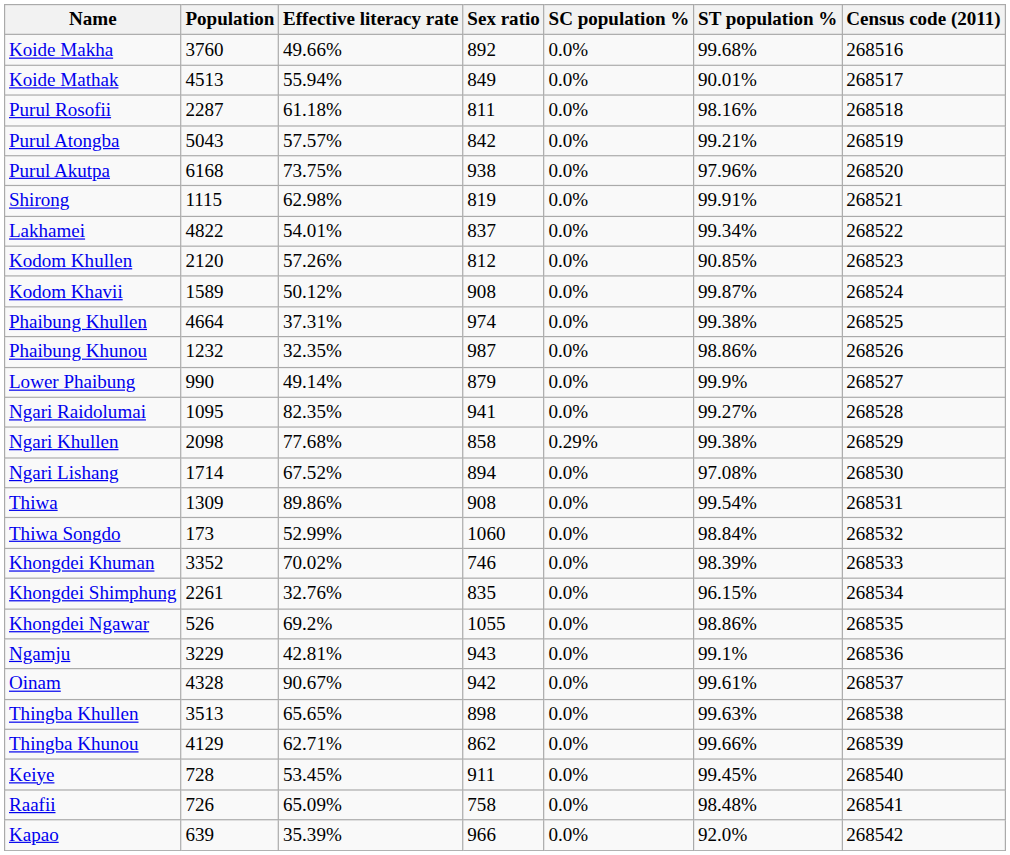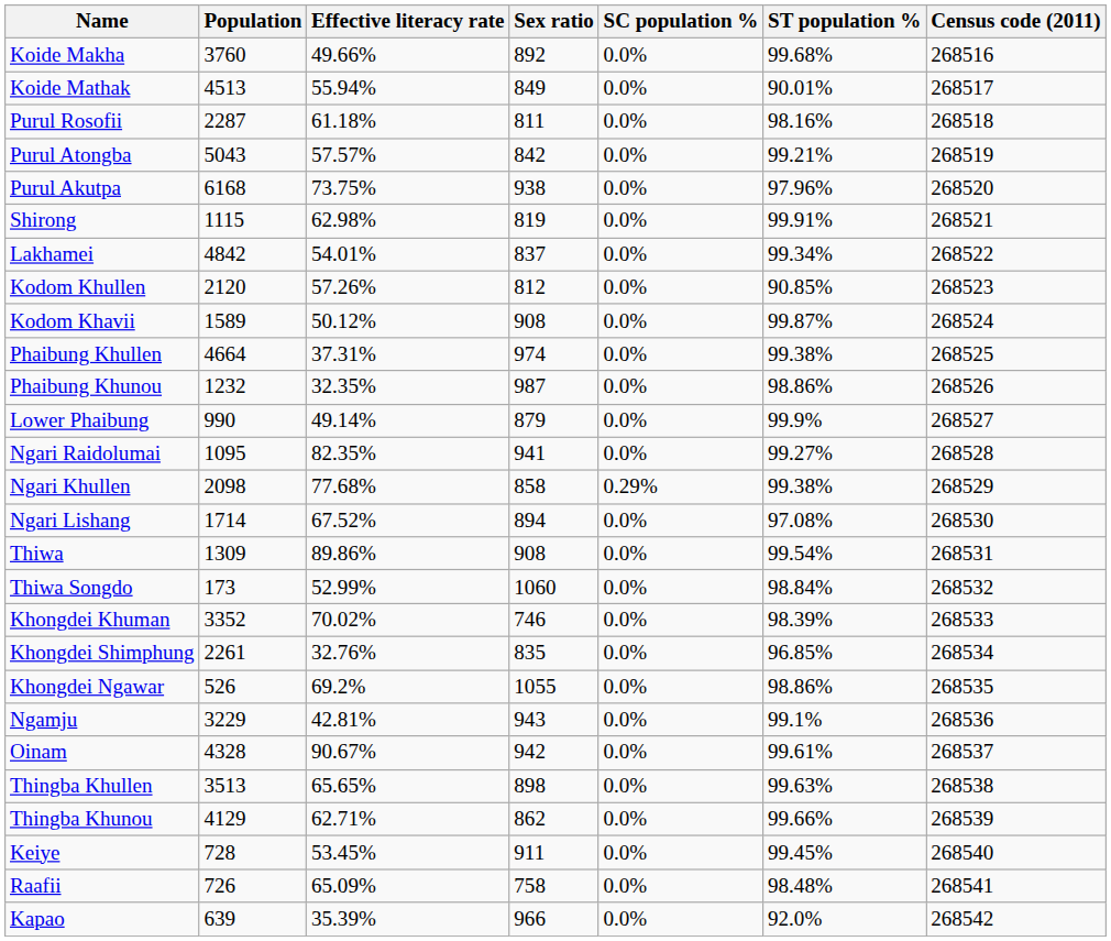Lakhamei | Population: 4822 -> 4842
Khongdei Shimphung | ST population %: 96.15% -> 96.85%
